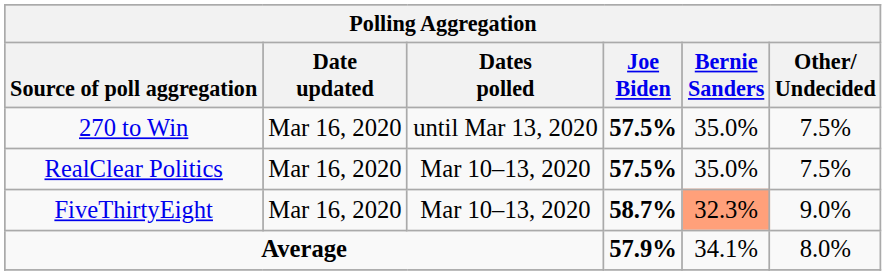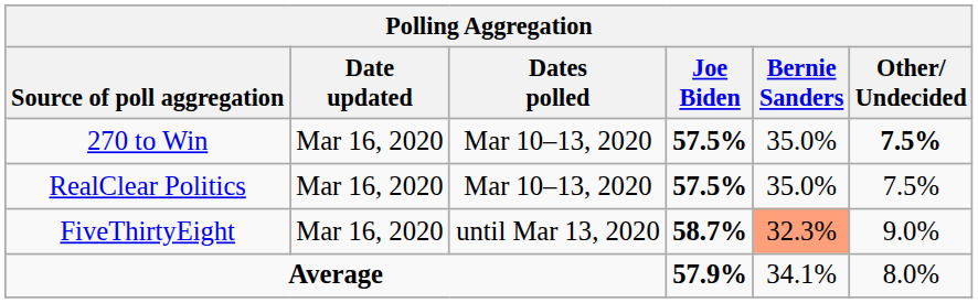270 to Win | Dates polled: until Mar 13, 2020 -> Mar 10–13, 2020
270 to Win | Other/ Undecided: normal -> bold
FiveThirtyEight | Dates polled: Mar 10–13, 2020 -> until Mar 13, 2020
